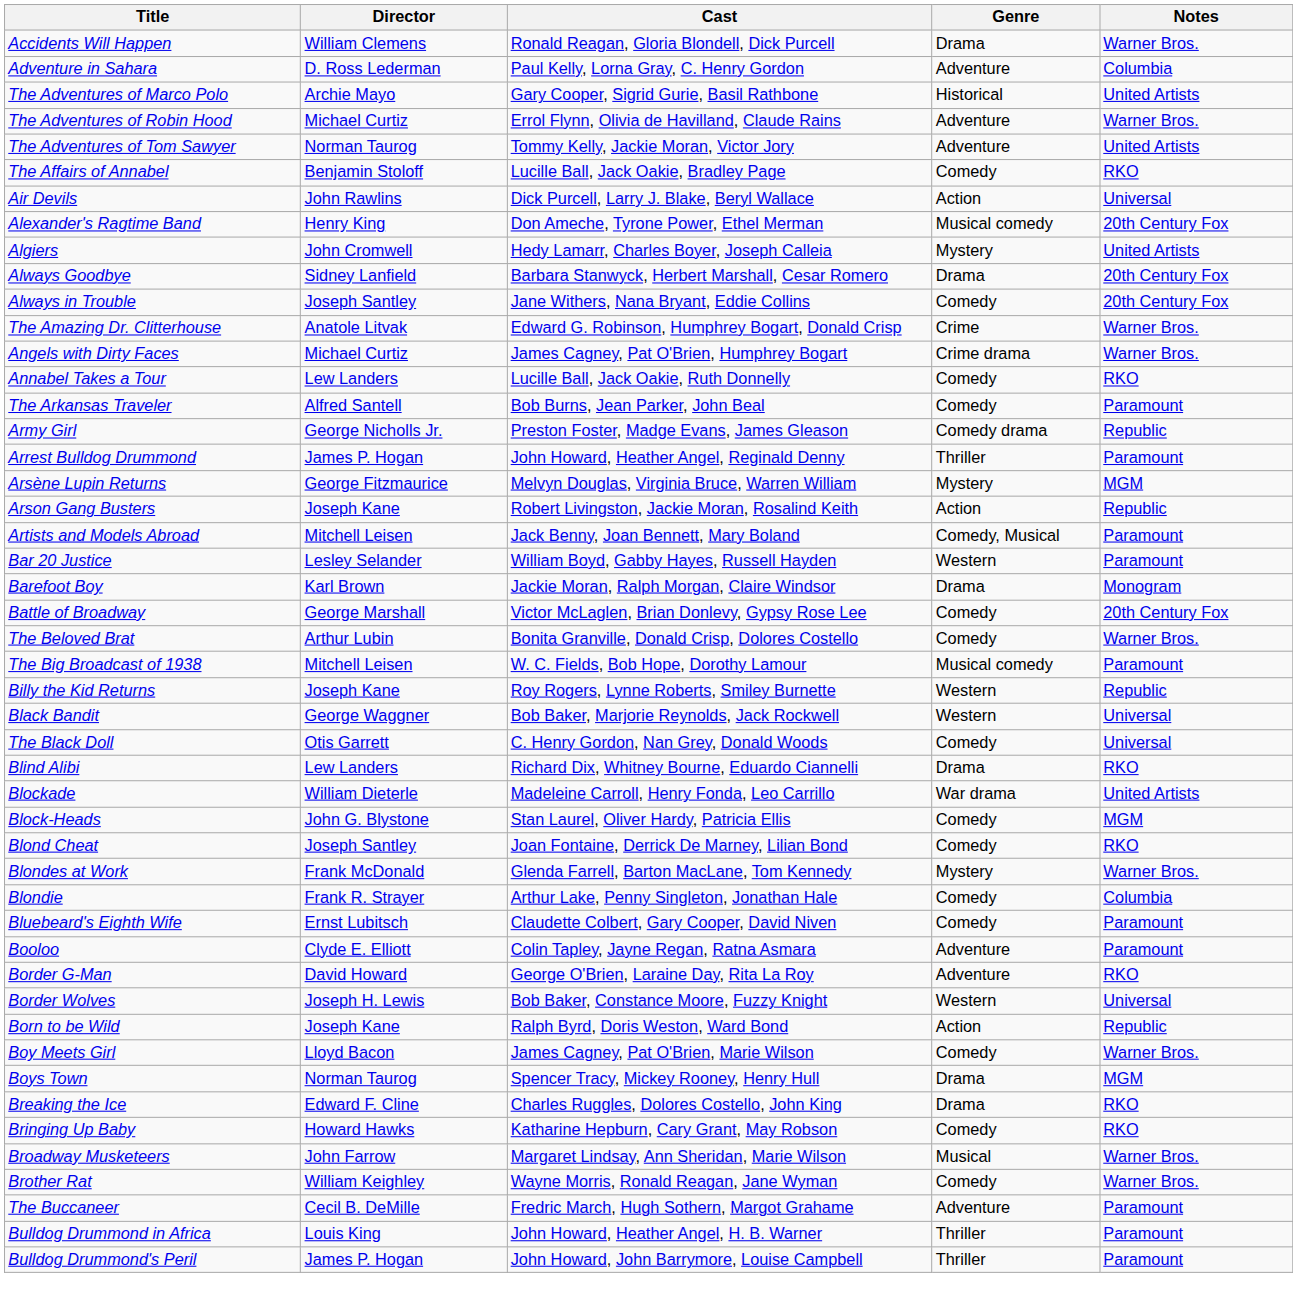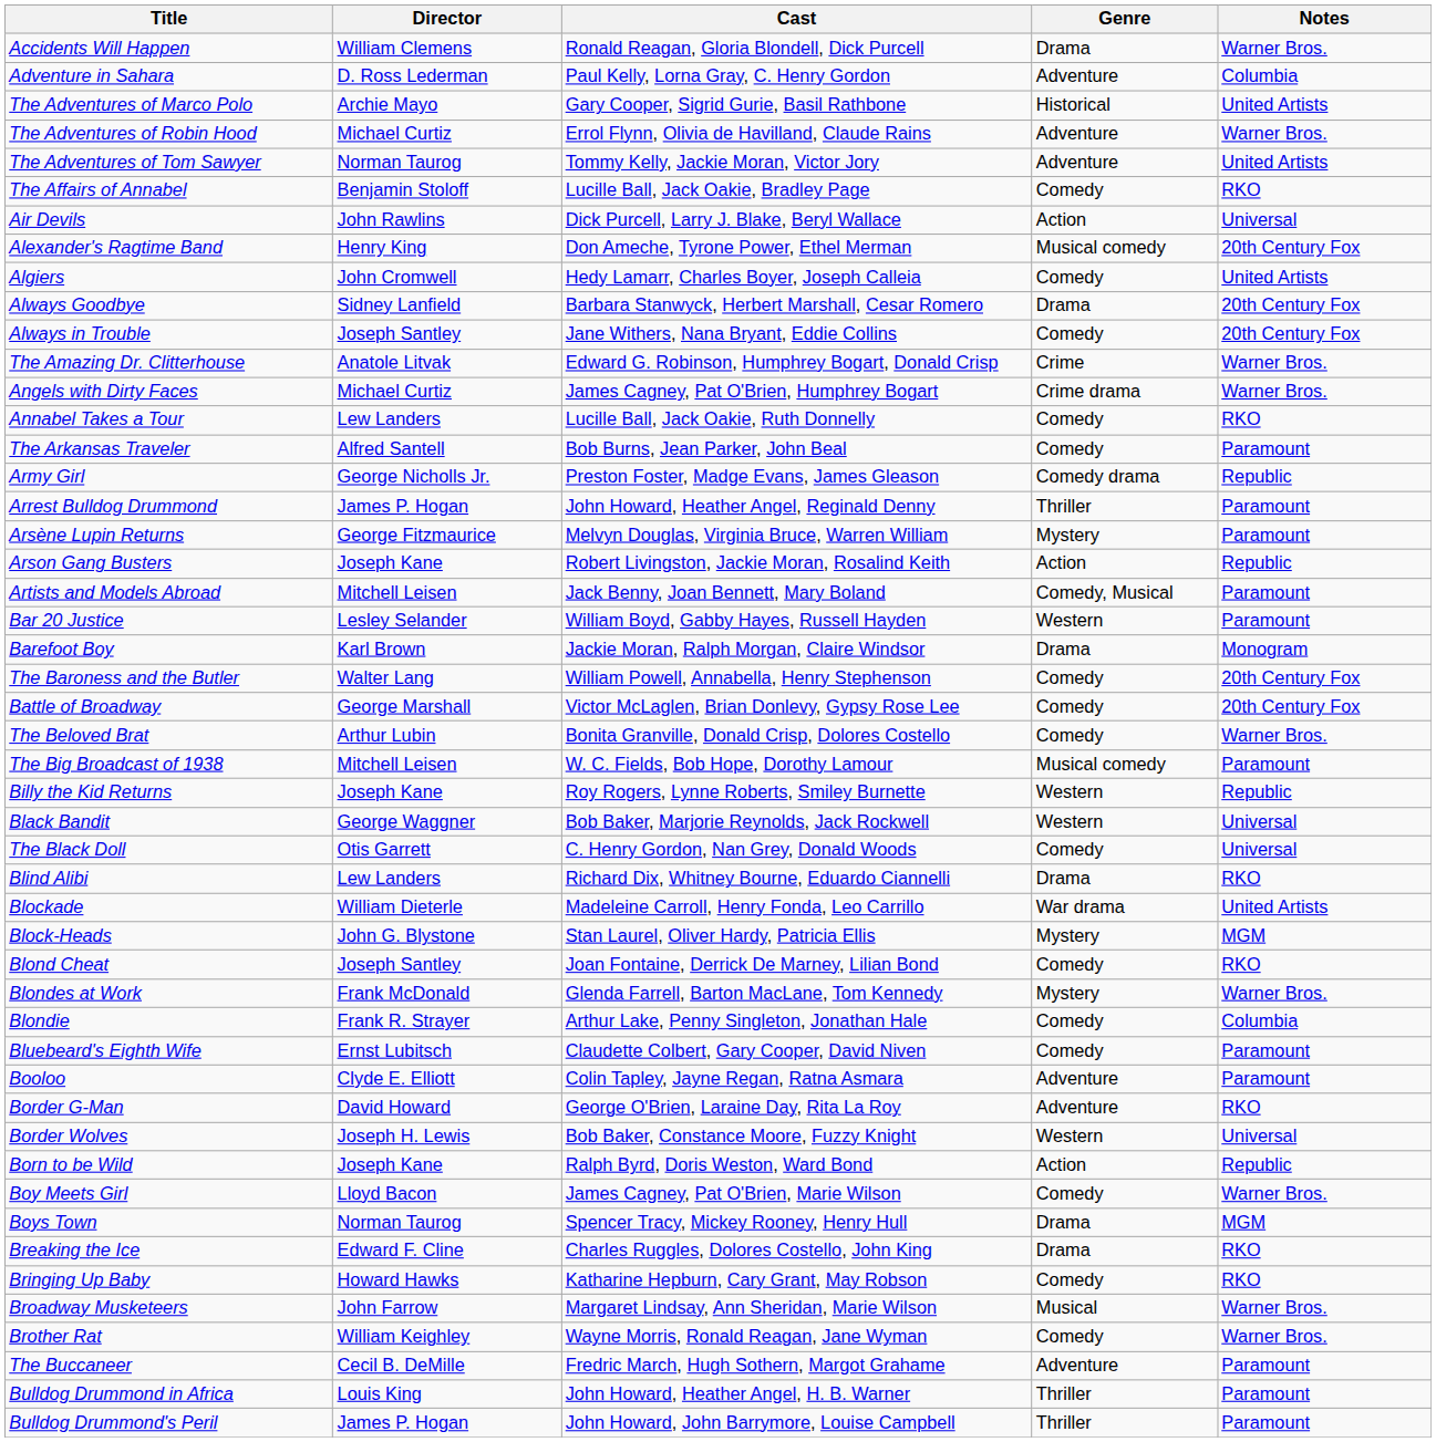Algiers | Genre: Mystery -> Comedy
Arsène Lupin Returns | Notes: MGM -> Paramount
+ row: The Baroness and the Butler | Walter Lang | William Powell, Annabella, Henry Stephenson | Comedy | 20th Century Fox
Block-Heads | Genre: Comedy -> Mystery
